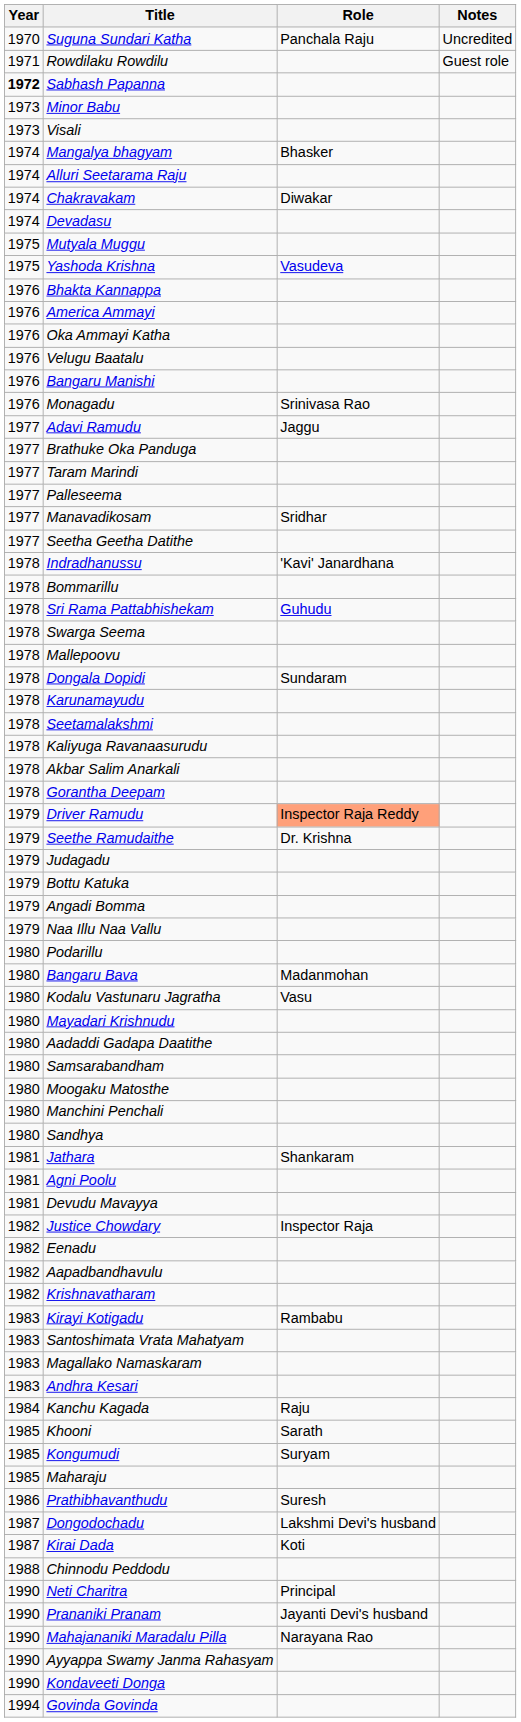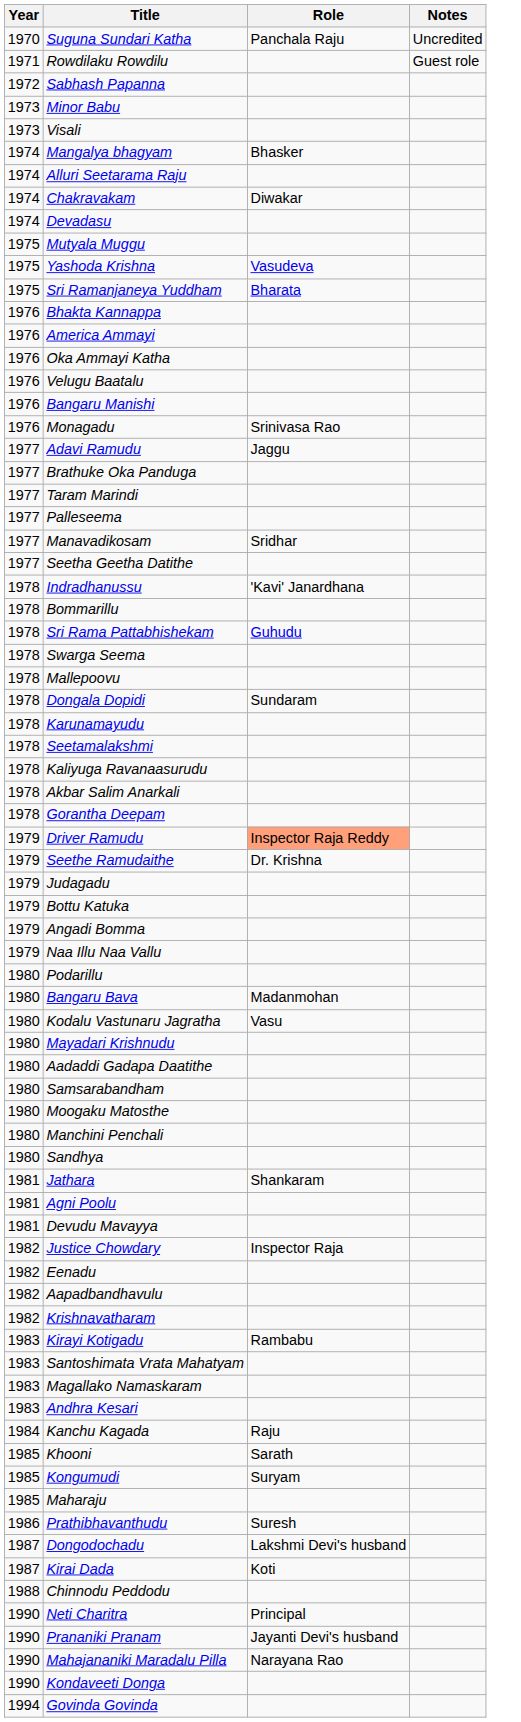Sabhash Papanna | Year: bold -> normal
+ row: 1975 | Sri Ramanjaneya Yuddham | Bharata
- row: 1990 | Ayyappa Swamy Janma Rahasyam
